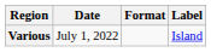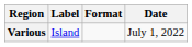columns swapped: Date <-> Label
